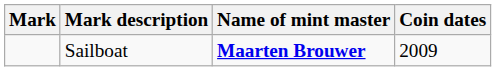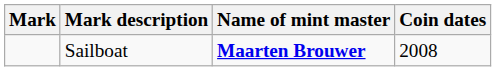Sailboat | Coin dates: 2009 -> 2008
